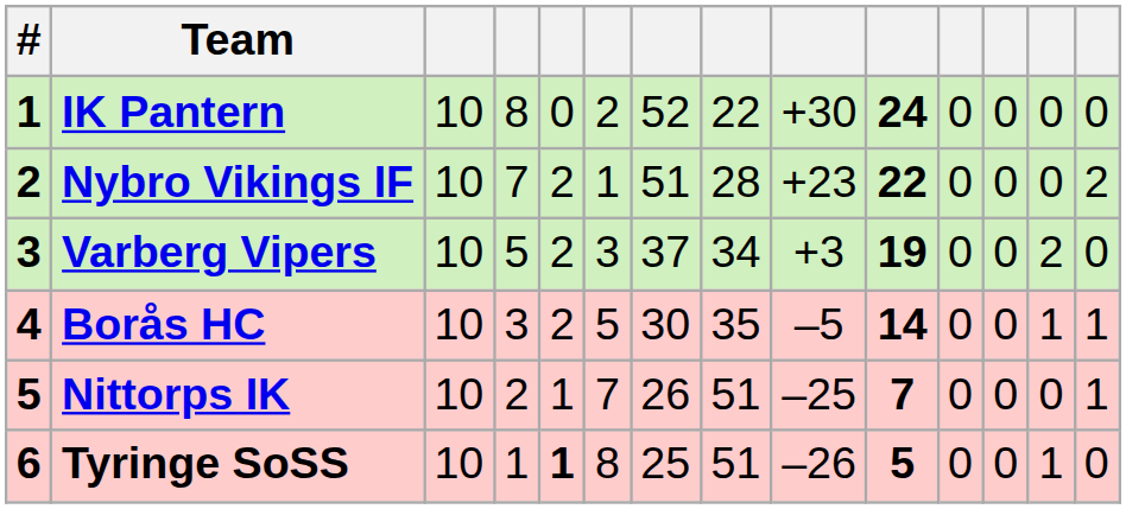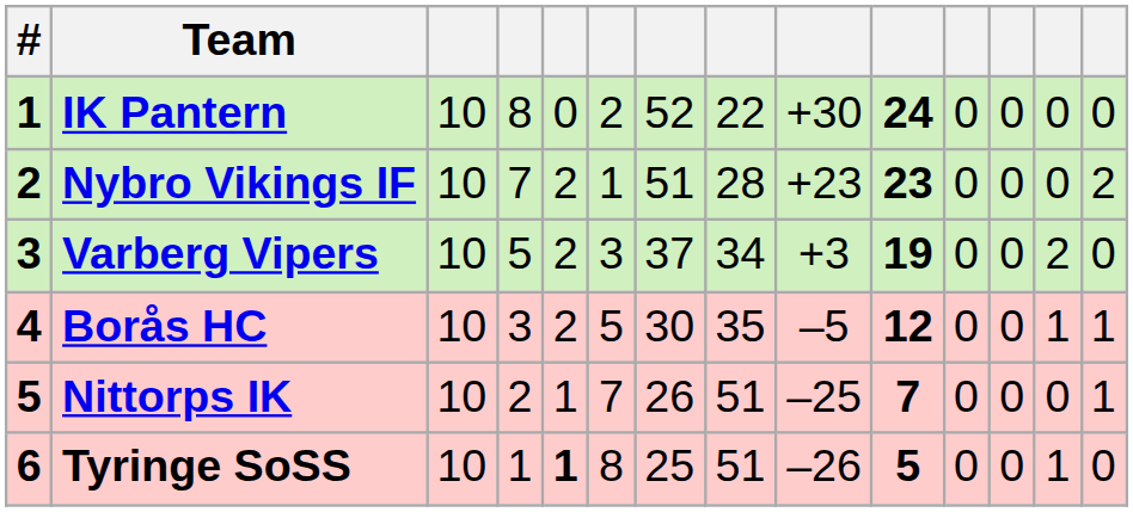Nybro Vikings IF | column 10: 22 -> 23
Borås HC | column 10: 14 -> 12
